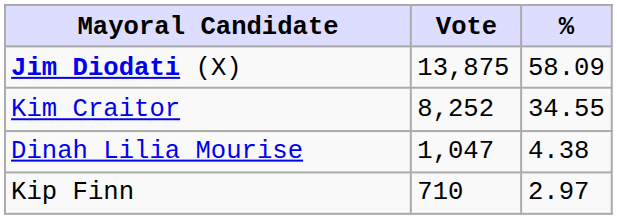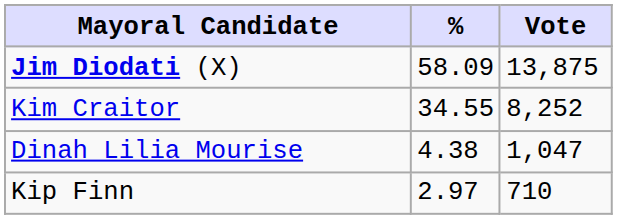columns swapped: Vote <-> %
